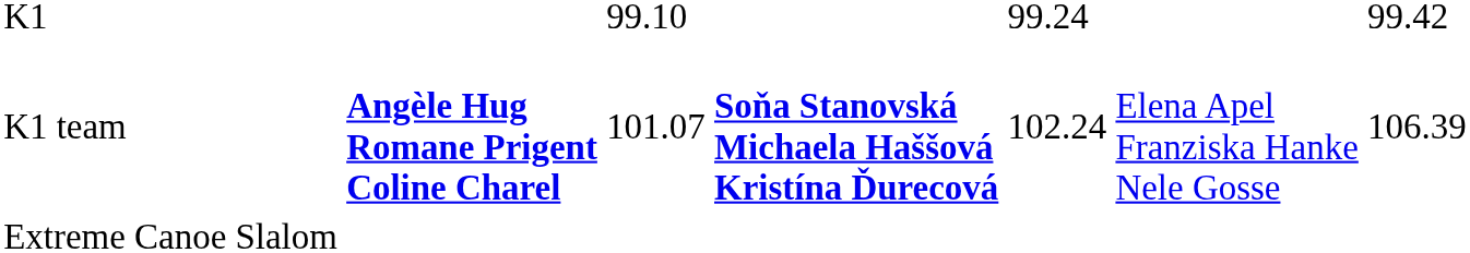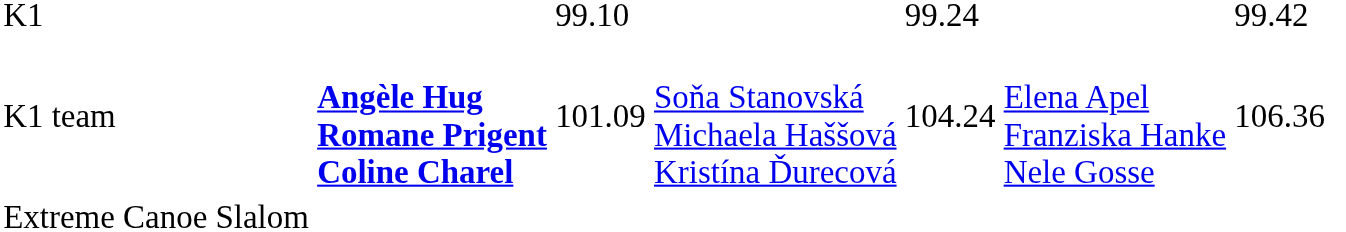K1 team | column 3: 101.07 -> 101.09
K1 team | column 4: bold -> normal
K1 team | column 5: 102.24 -> 104.24
K1 team | column 7: 106.39 -> 106.36
